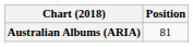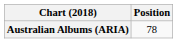Australian Albums (ARIA) | Position: 81 -> 78
